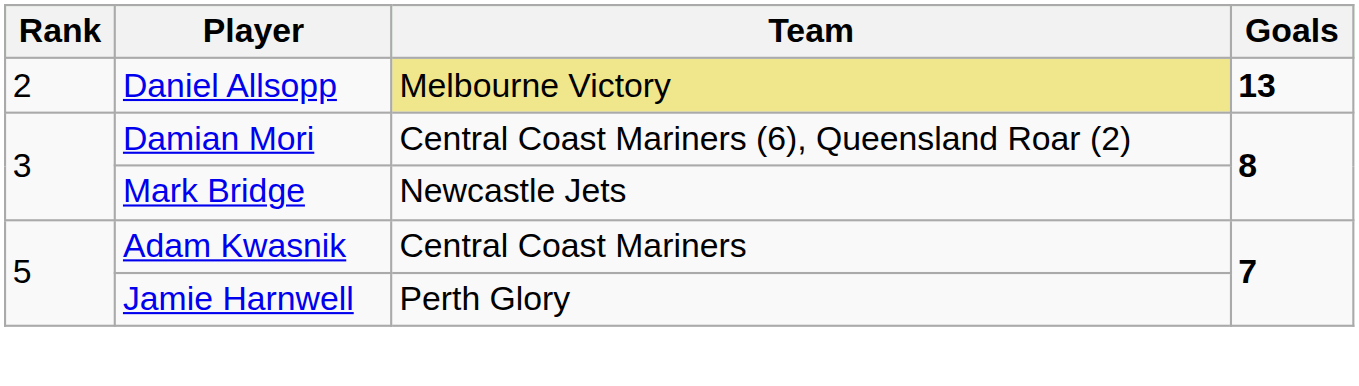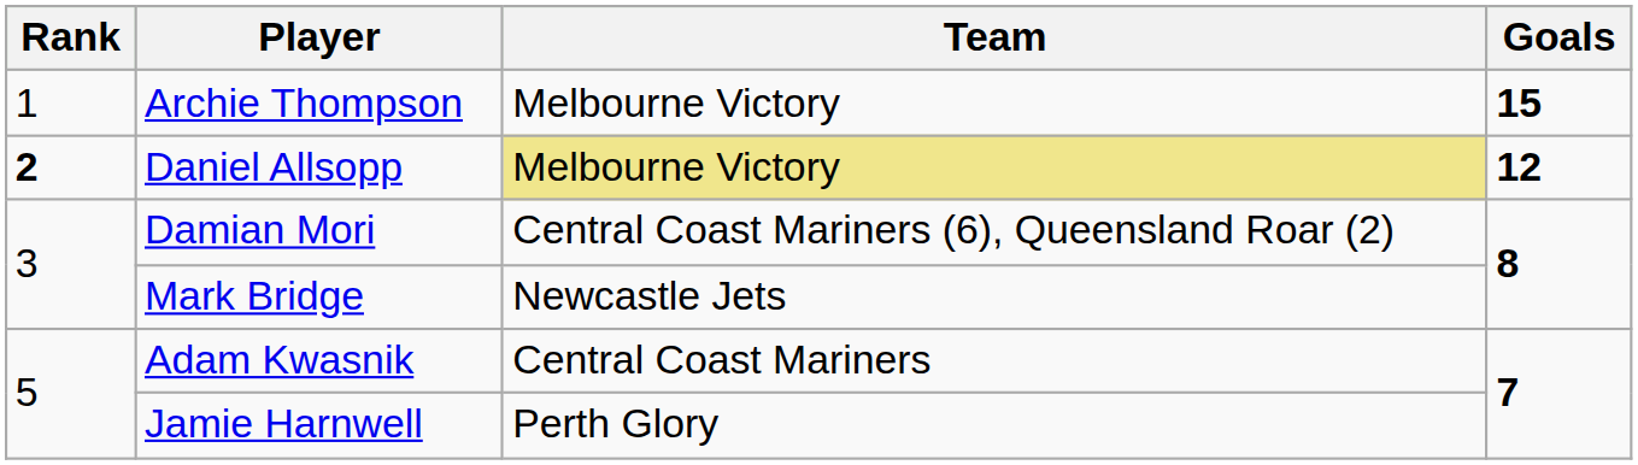+ row: 1 | Archie Thompson | Melbourne Victory | 15
Daniel Allsopp | Rank: normal -> bold
Daniel Allsopp | Goals: 13 -> 12
